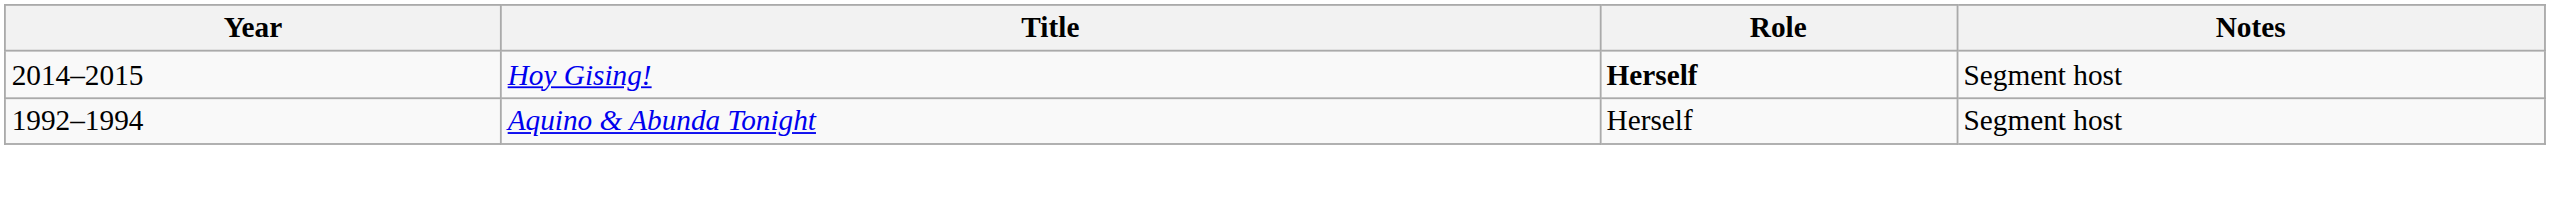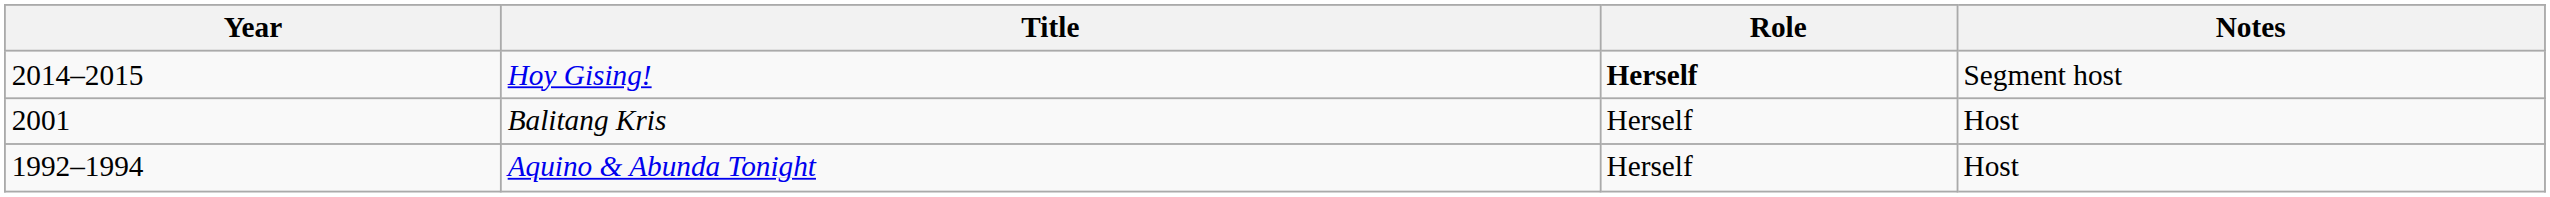+ row: 2001 | Balitang Kris | Herself | Host
Aquino & Abunda Tonight | Notes: Segment host -> Host
